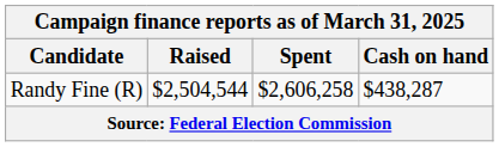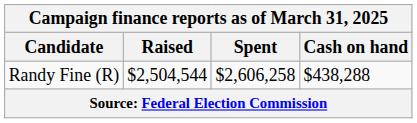Randy Fine (R) | Cash on hand: $438,287 -> $438,288
